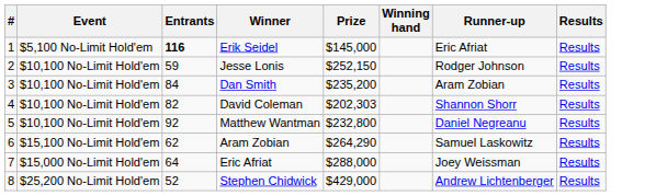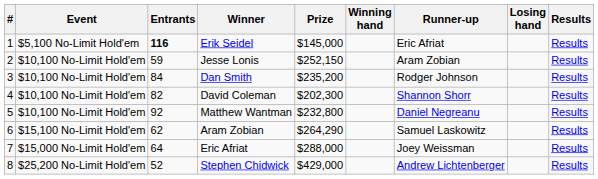+ column: Losing hand
Jesse Lonis | Runner-up: Rodger Johnson -> Aram Zobian
Dan Smith | Runner-up: Aram Zobian -> Rodger Johnson
David Coleman | Prize: $202,303 -> $202,300
